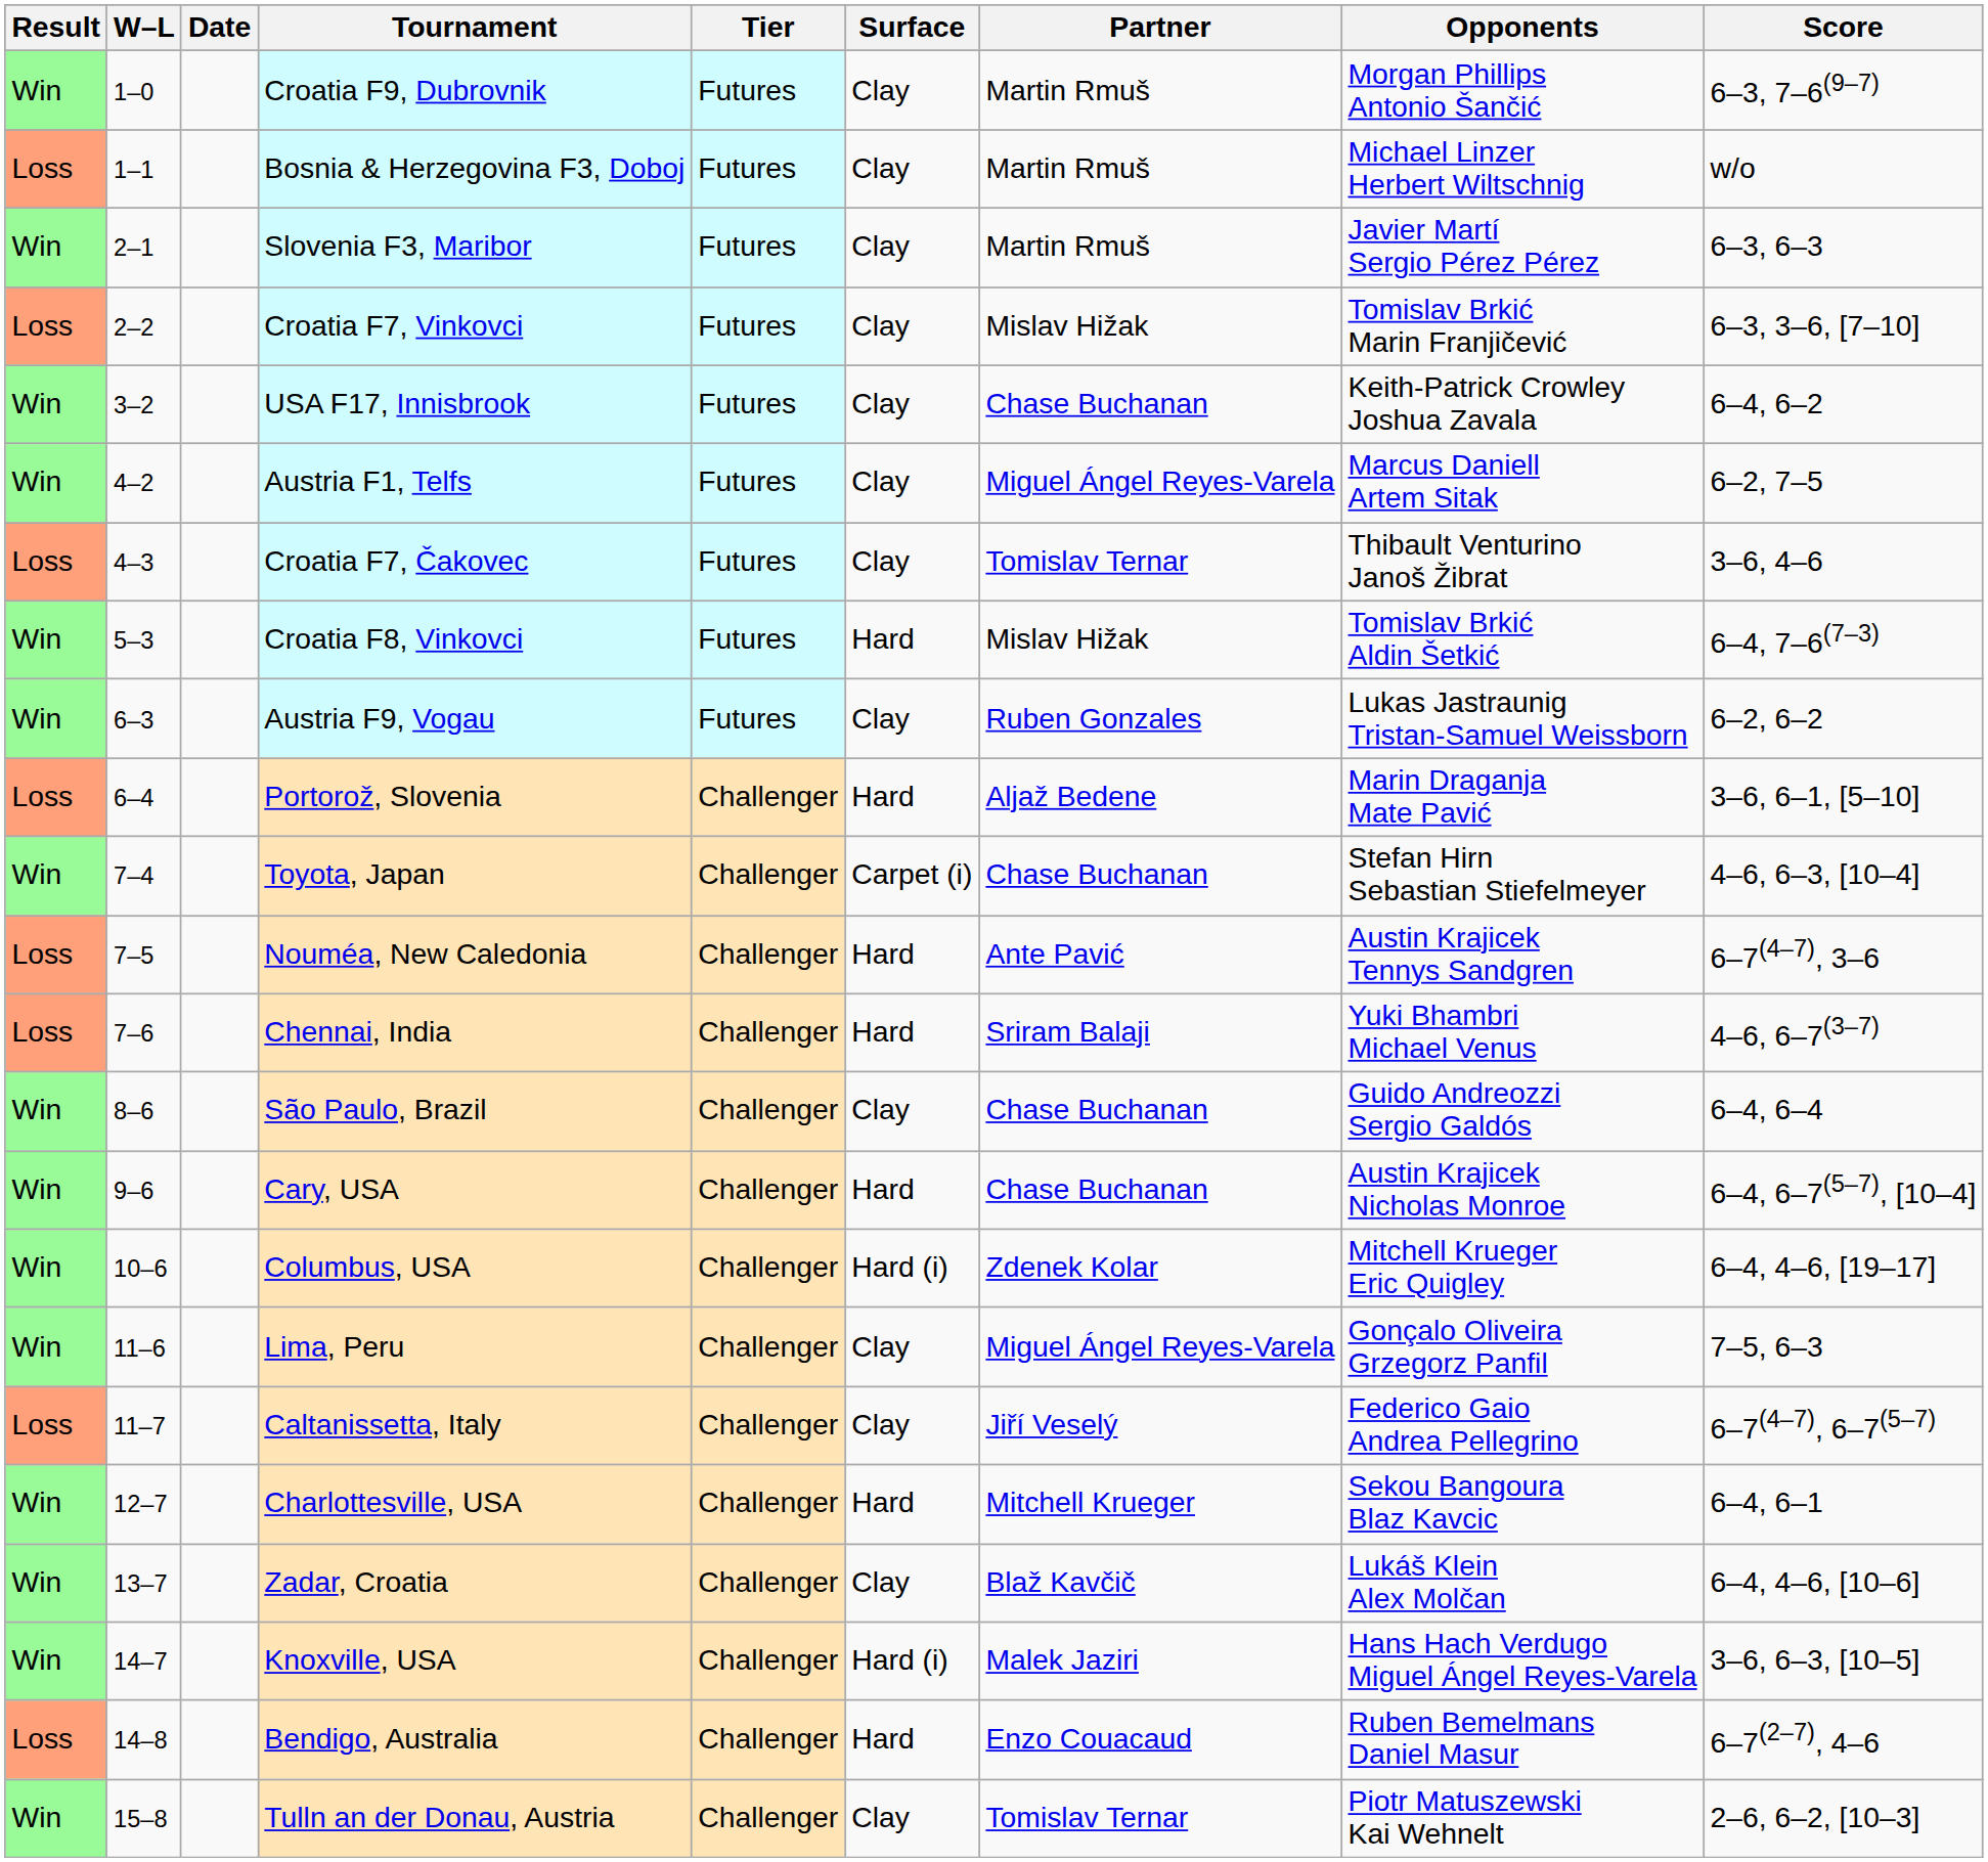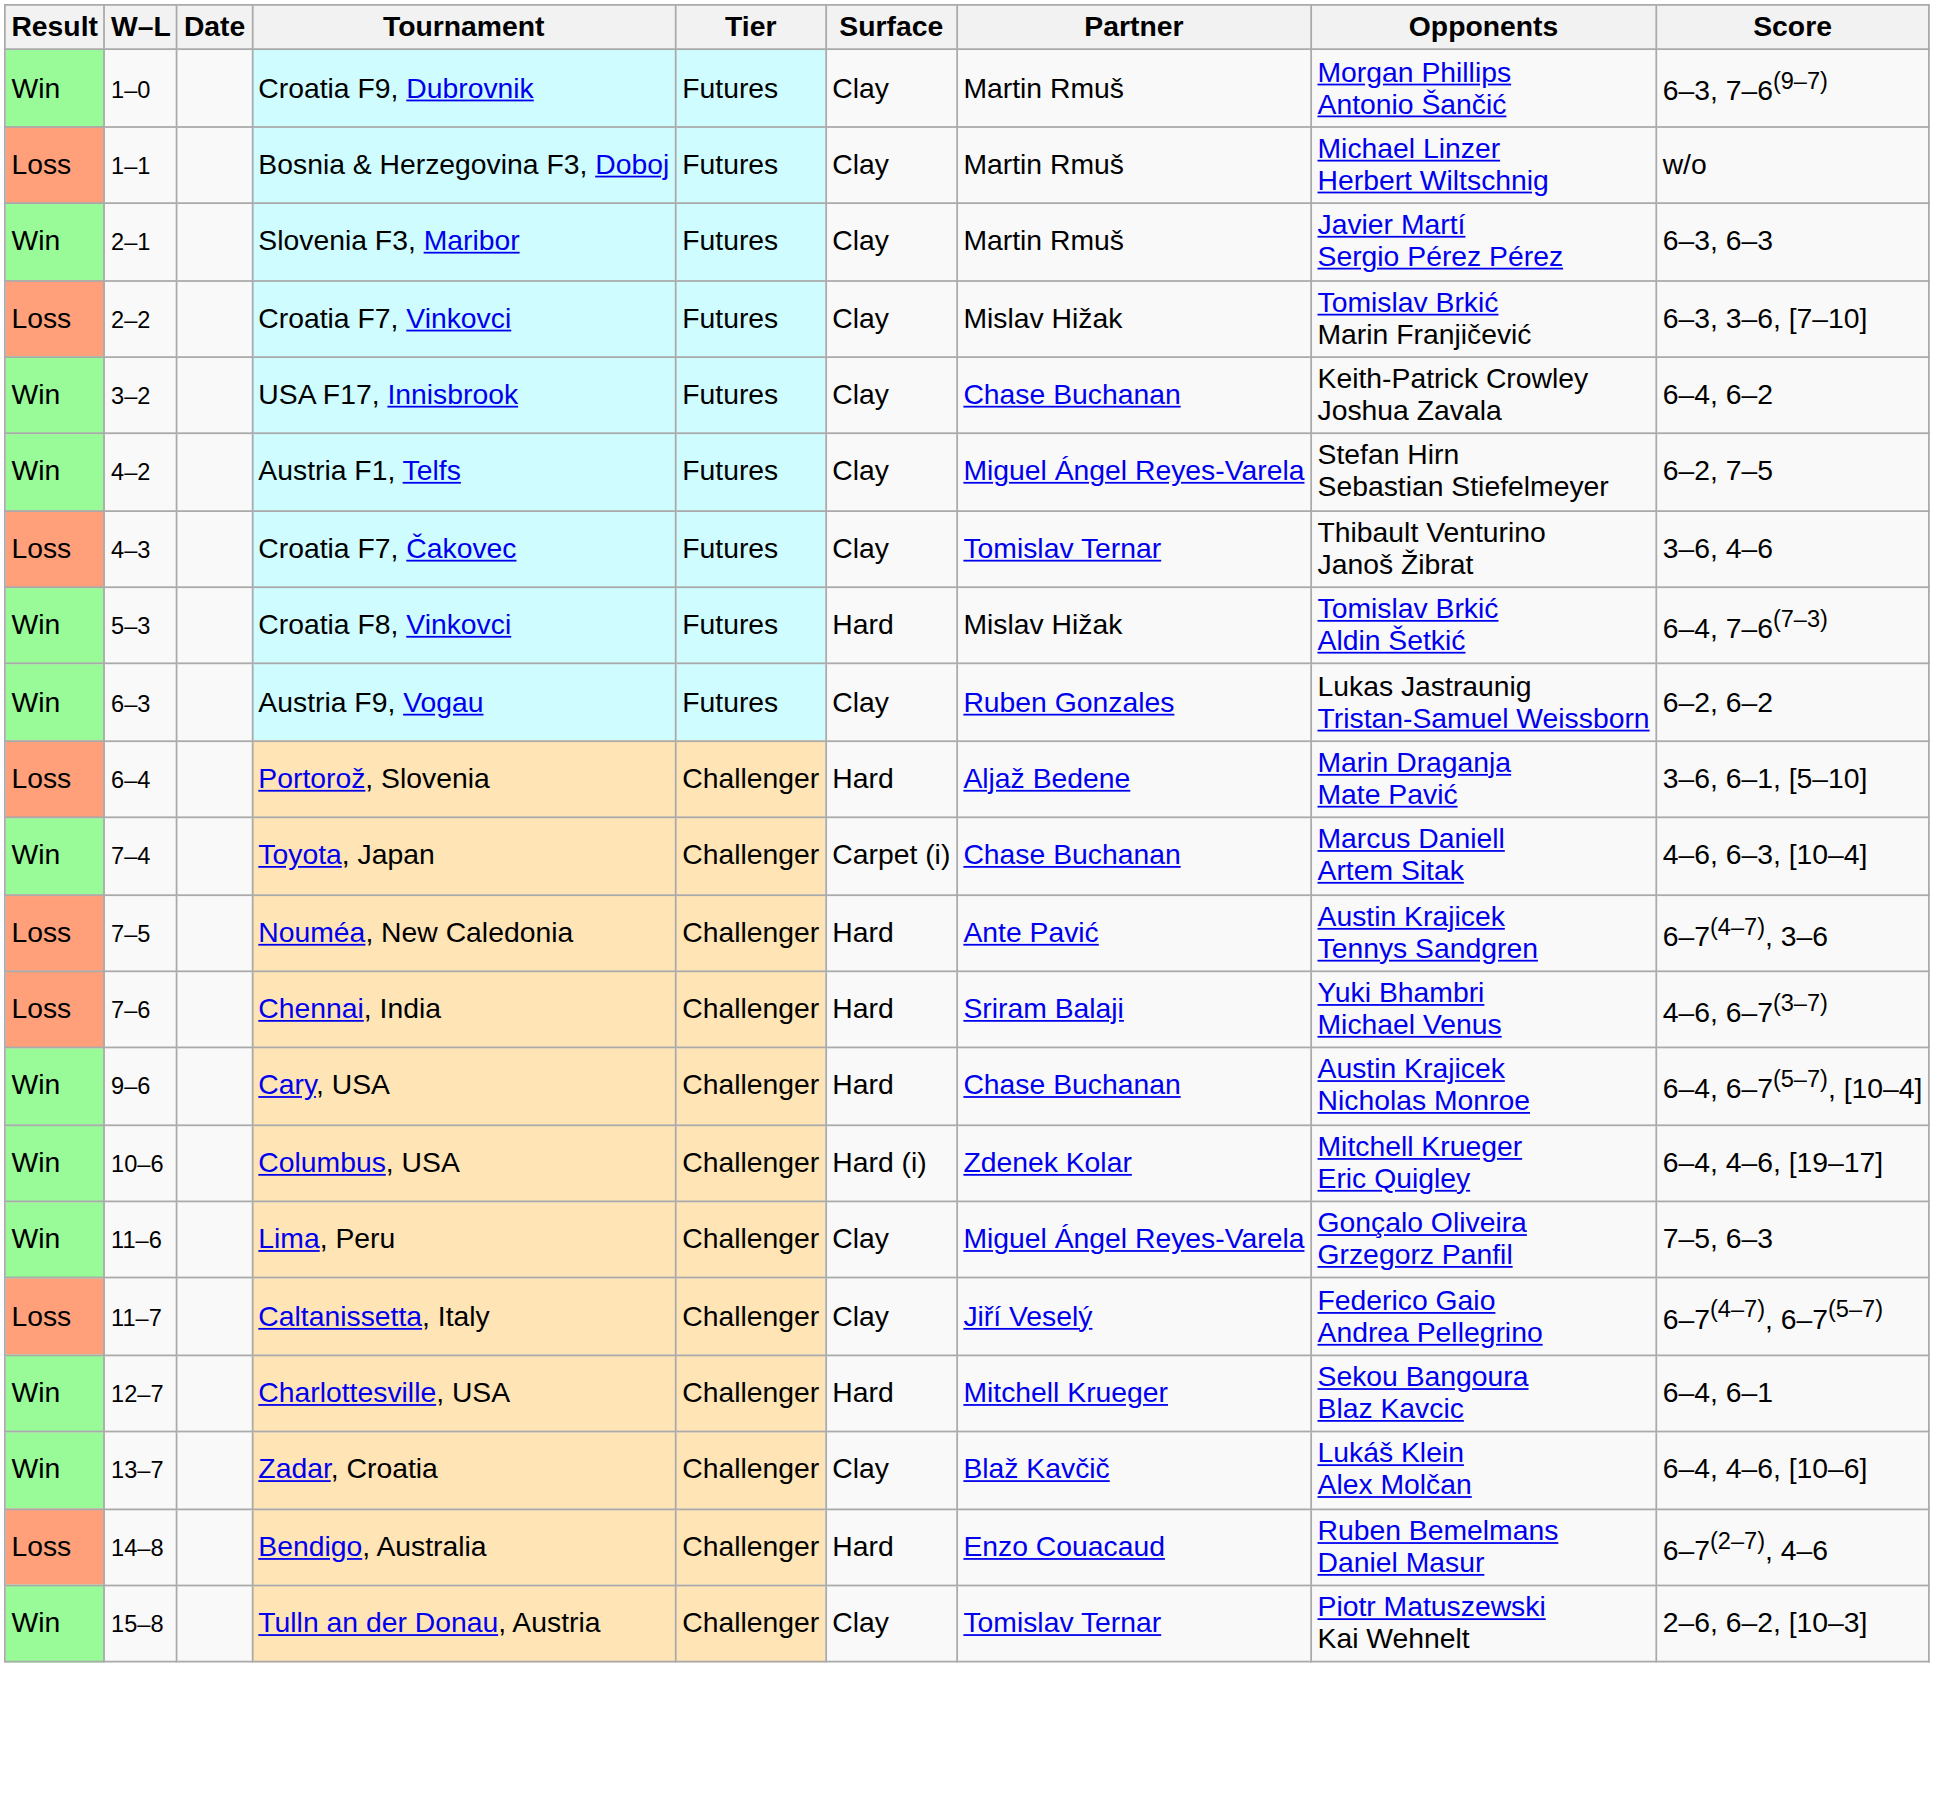Austria F1, Telfs | Opponents: Marcus Daniell Artem Sitak -> Stefan Hirn Sebastian Stiefelmeyer
Toyota, Japan | Opponents: Stefan Hirn Sebastian Stiefelmeyer -> Marcus Daniell Artem Sitak
- row: Win | 8–6 | São Paulo, Brazil | Challenger | Clay | Chase Buchanan | Guido Andreozzi Sergio Galdós | 6–4, 6–4
- row: Win | 14–7 | Knoxville, USA | Challenger | Hard (i) | Malek Jaziri | Hans Hach Verdugo Miguel Ángel Reyes-Varela | 3–6, 6–3, [10–5]
